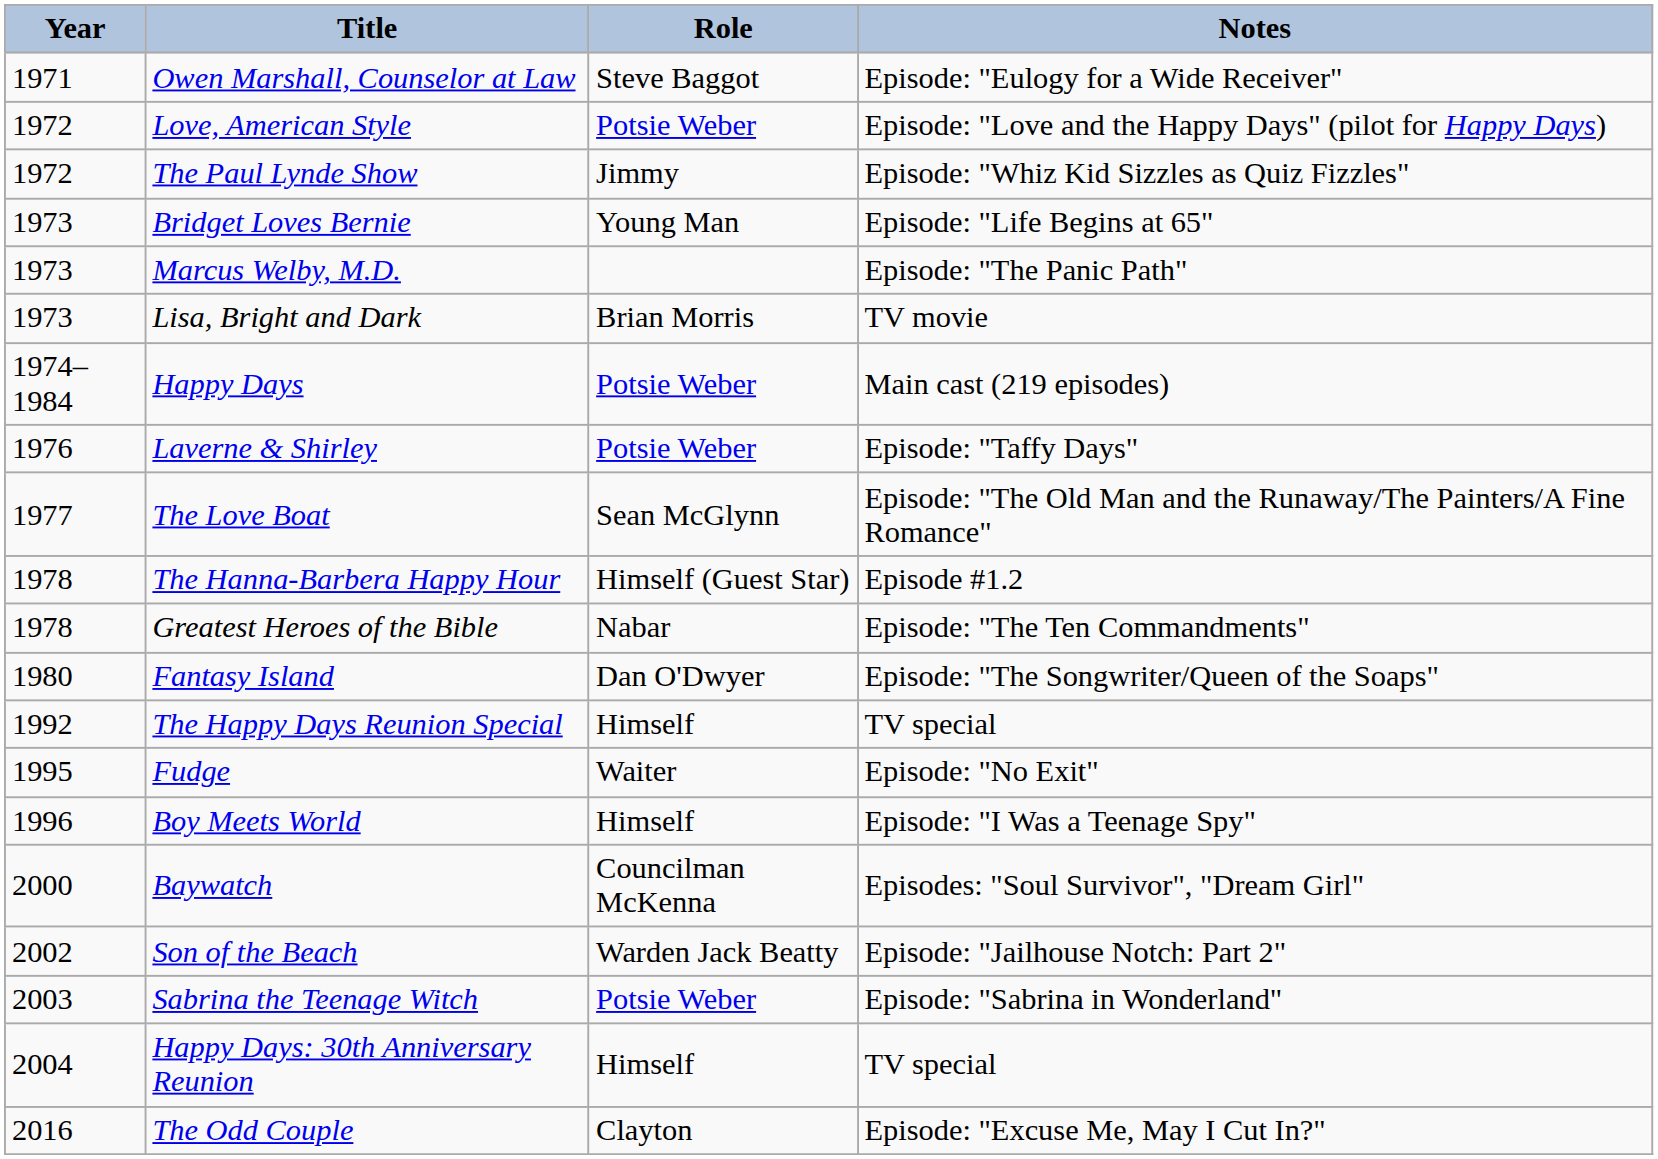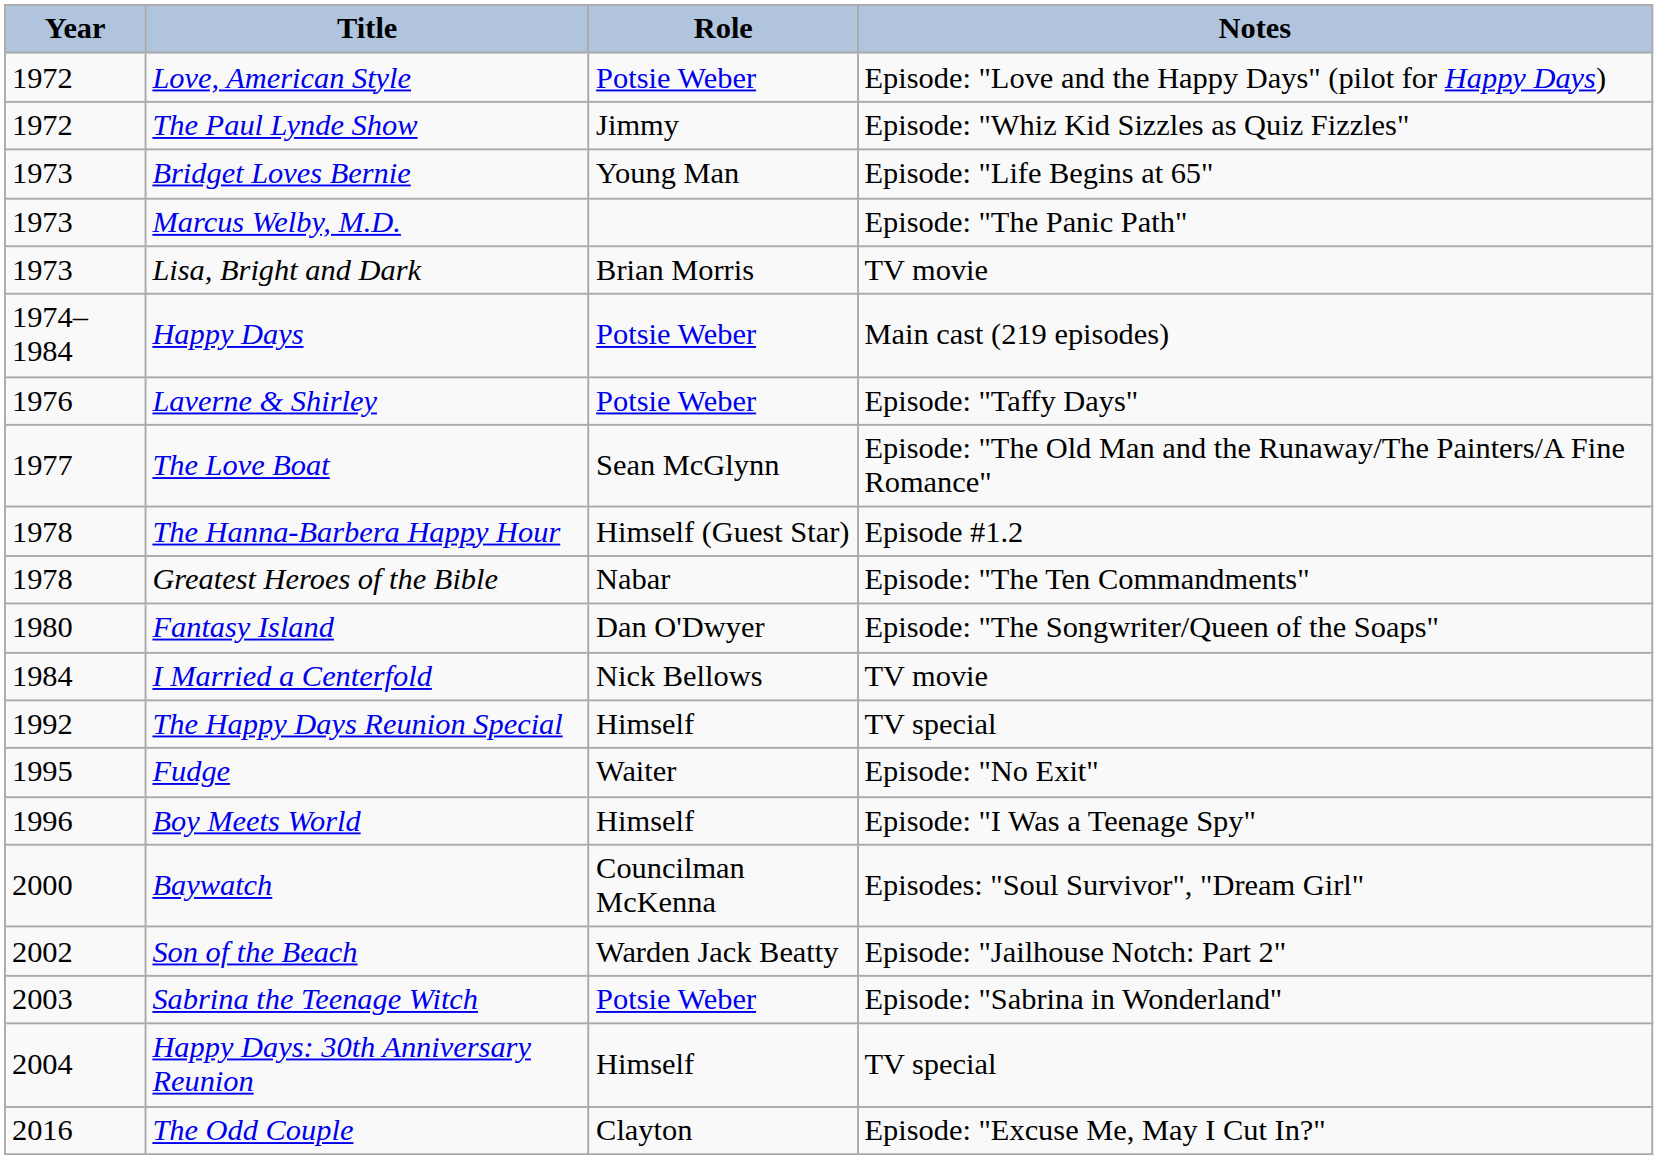- row: 1971 | Owen Marshall, Counselor at Law | Steve Baggot | Episode: "Eulogy for a Wide Receiver"
+ row: 1984 | I Married a Centerfold | Nick Bellows | TV movie
